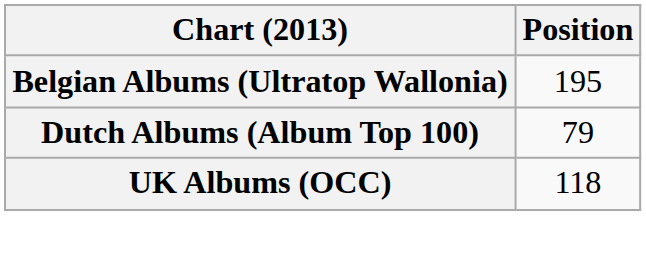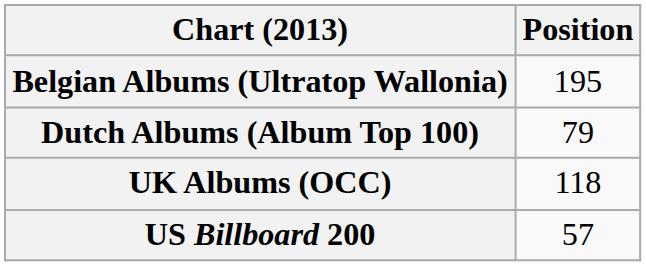+ row: US Billboard 200 | 57
